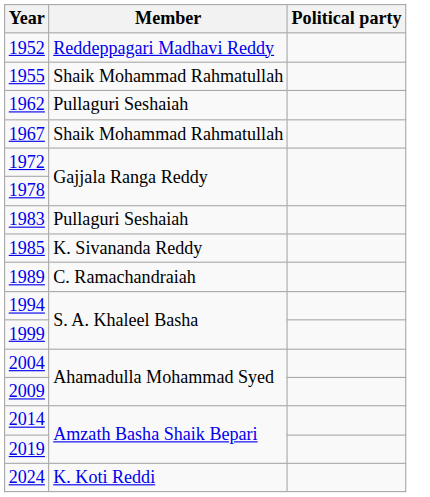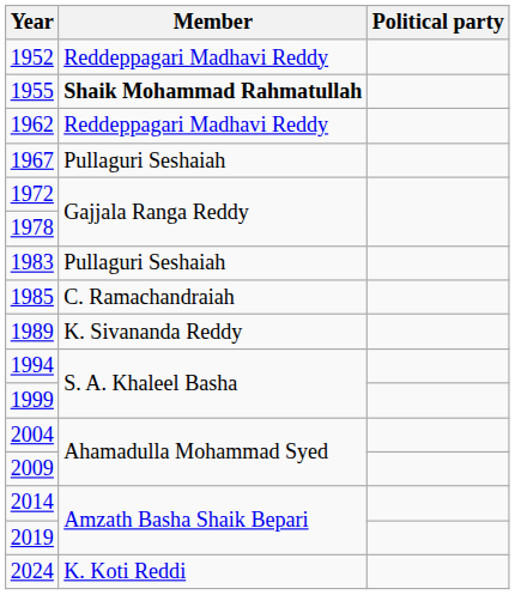1955 | Member: normal -> bold
1962 | Member: Pullaguri Seshaiah -> Reddeppagari Madhavi Reddy
1967 | Member: Shaik Mohammad Rahmatullah -> Pullaguri Seshaiah
1985 | Member: K. Sivananda Reddy -> C. Ramachandraiah
1989 | Member: C. Ramachandraiah -> K. Sivananda Reddy
